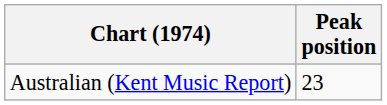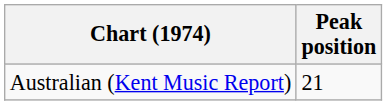Australian (Kent Music Report) | Peak position: 23 -> 21
